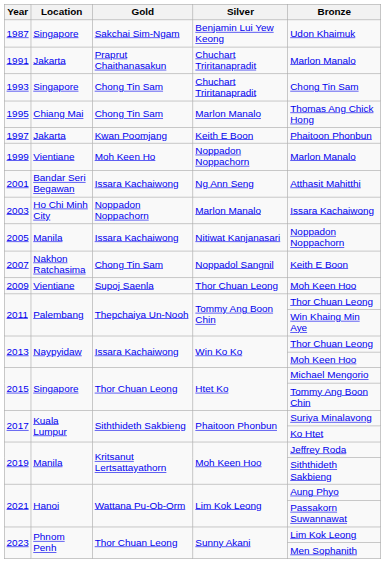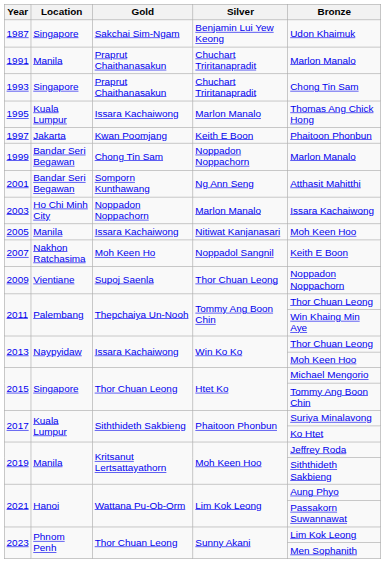1991 | Location: Jakarta -> Manila
1993 | Gold: Chong Tin Sam -> Praprut Chaithanasakun
1995 | Location: Chiang Mai -> Kuala Lumpur
1995 | Gold: Chong Tin Sam -> Issara Kachaiwong
1999 | Location: Vientiane -> Bandar Seri Begawan
1999 | Gold: Moh Keen Ho -> Chong Tin Sam
2001 | Gold: Issara Kachaiwong -> Somporn Kunthawang
2005 | Bronze: Noppadon Noppachorn -> Moh Keen Hoo
2007 | Gold: Chong Tin Sam -> Moh Keen Ho
2009 | Bronze: Moh Keen Hoo -> Noppadon Noppachorn
